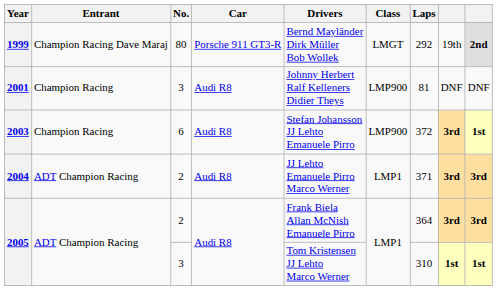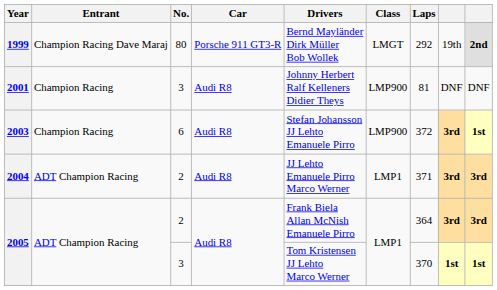2005 / 3 | Laps: 310 -> 370
